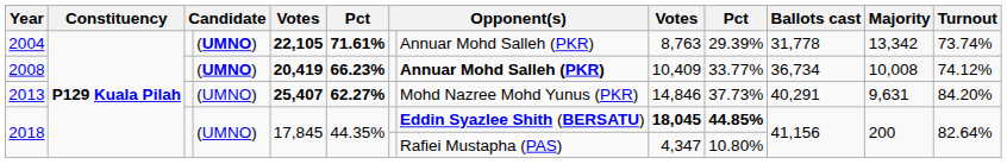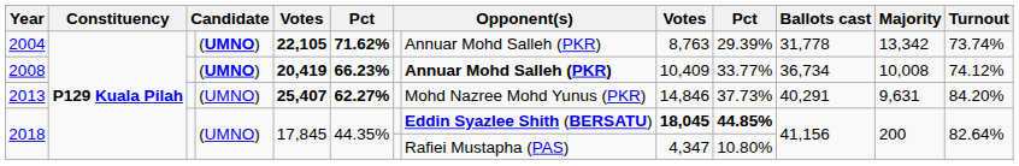2004 | column 6: 71.61% -> 71.62%
